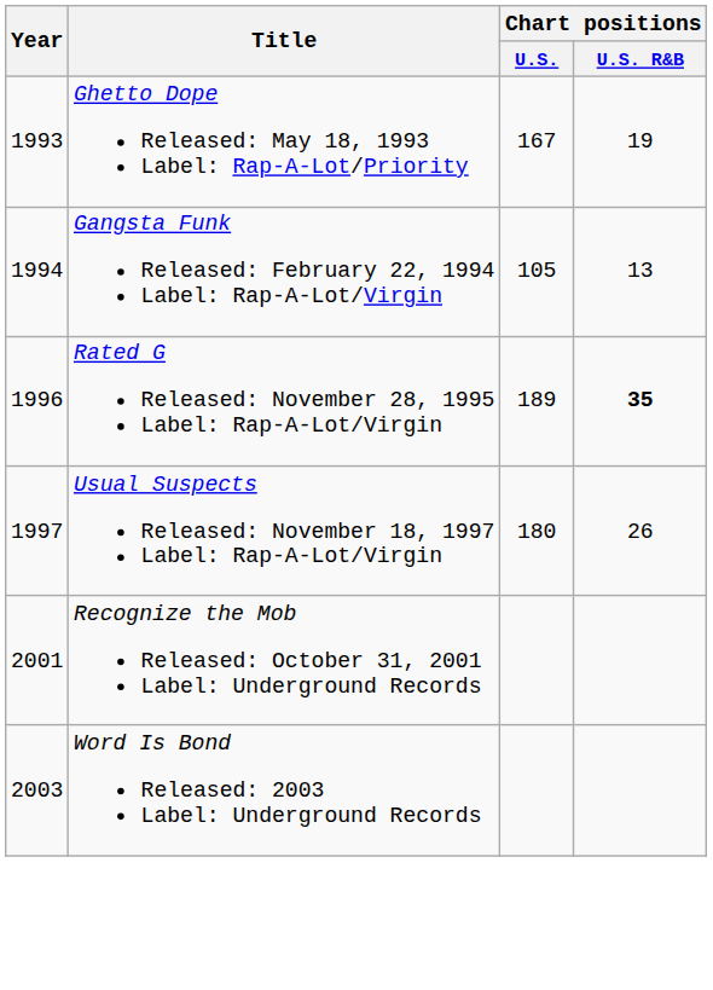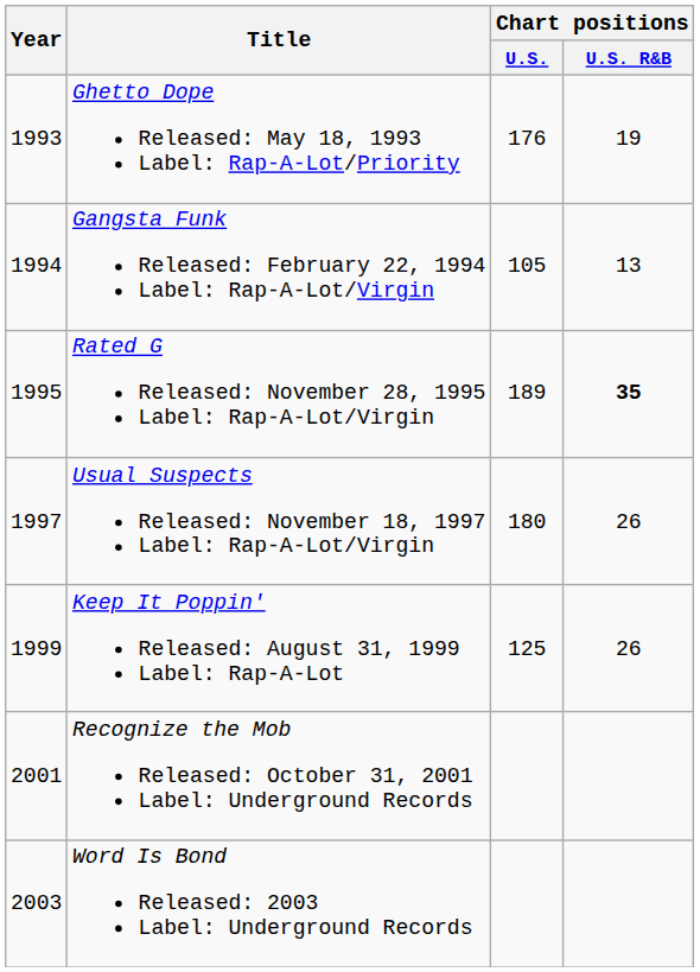Ghetto Dope Released: May 18, 1993 Label: Rap-A-Lot/Priority | Chart positions / U.S.: 167 -> 176
Rated G Released: November 28, 1995 Label: Rap-A-Lot/Virgin | Year: 1996 -> 1995
+ row: 1999 | Keep It Poppin' Released: August 31, 1999 Label: Rap-A-Lot | 125 | 26
